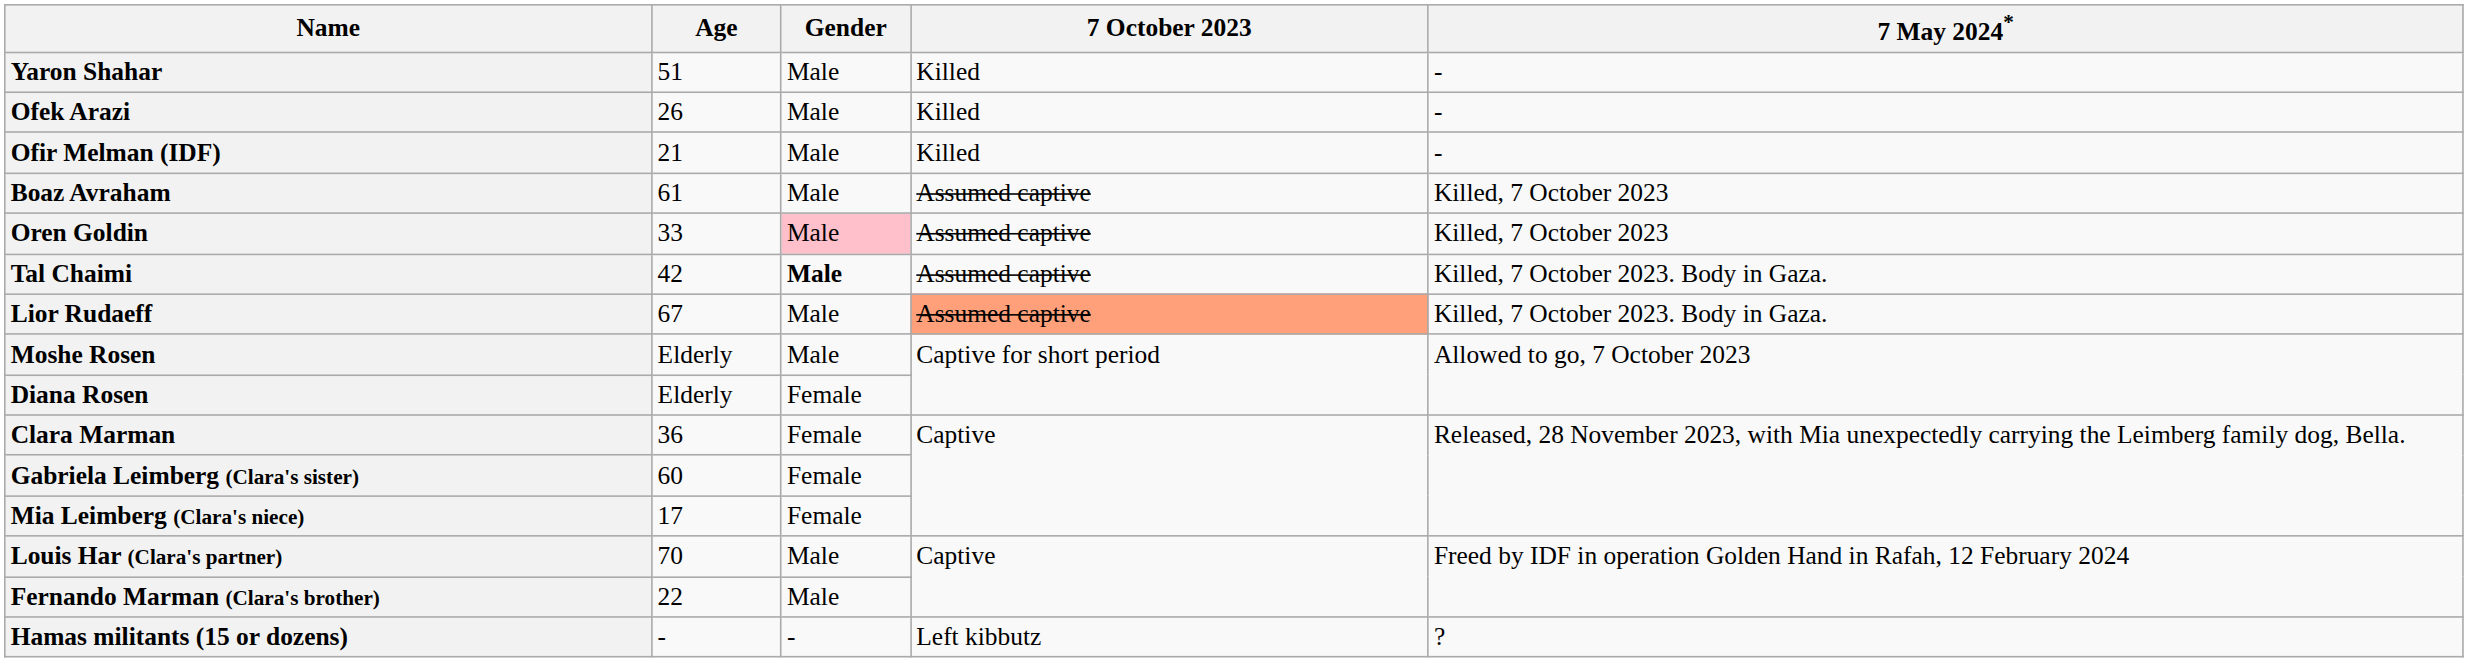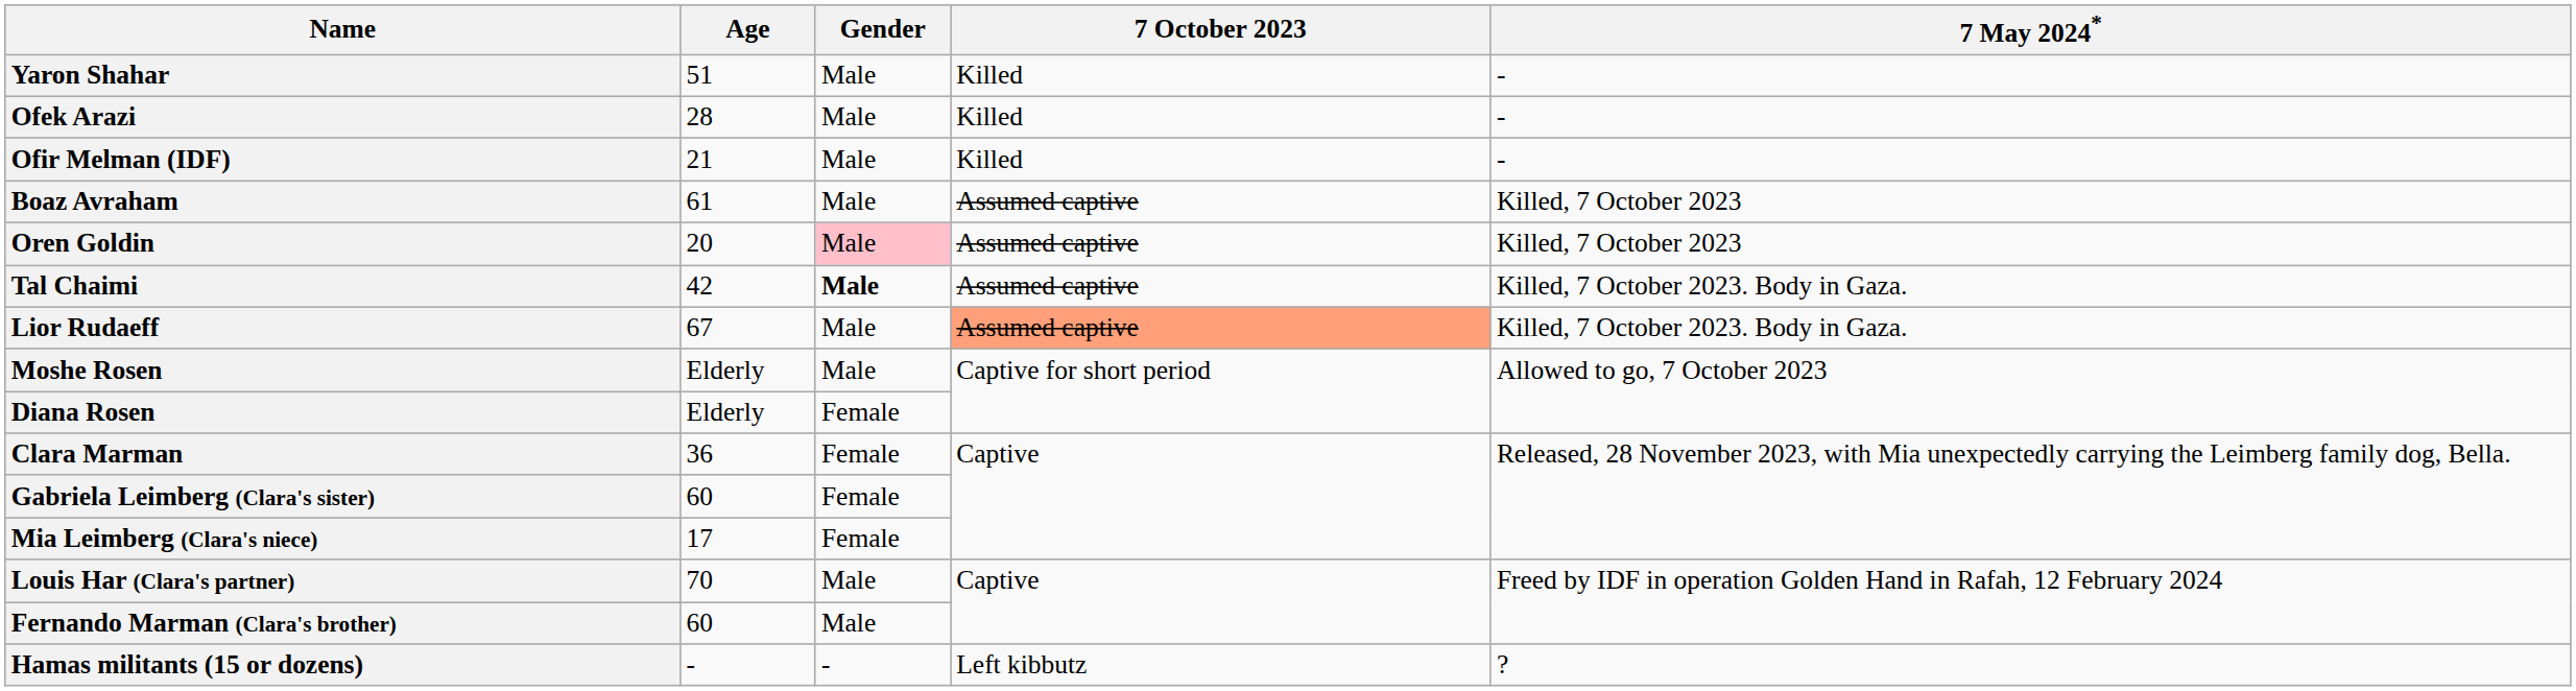Ofek Arazi | Age: 26 -> 28
Oren Goldin | Age: 33 -> 20
Fernando Marman (Clara's brother) | Age: 22 -> 60
